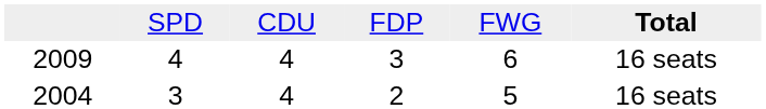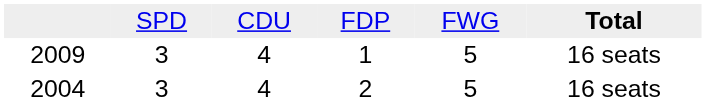2009 | column 2: 4 -> 3
2009 | column 4: 3 -> 1
2009 | column 5: 6 -> 5
